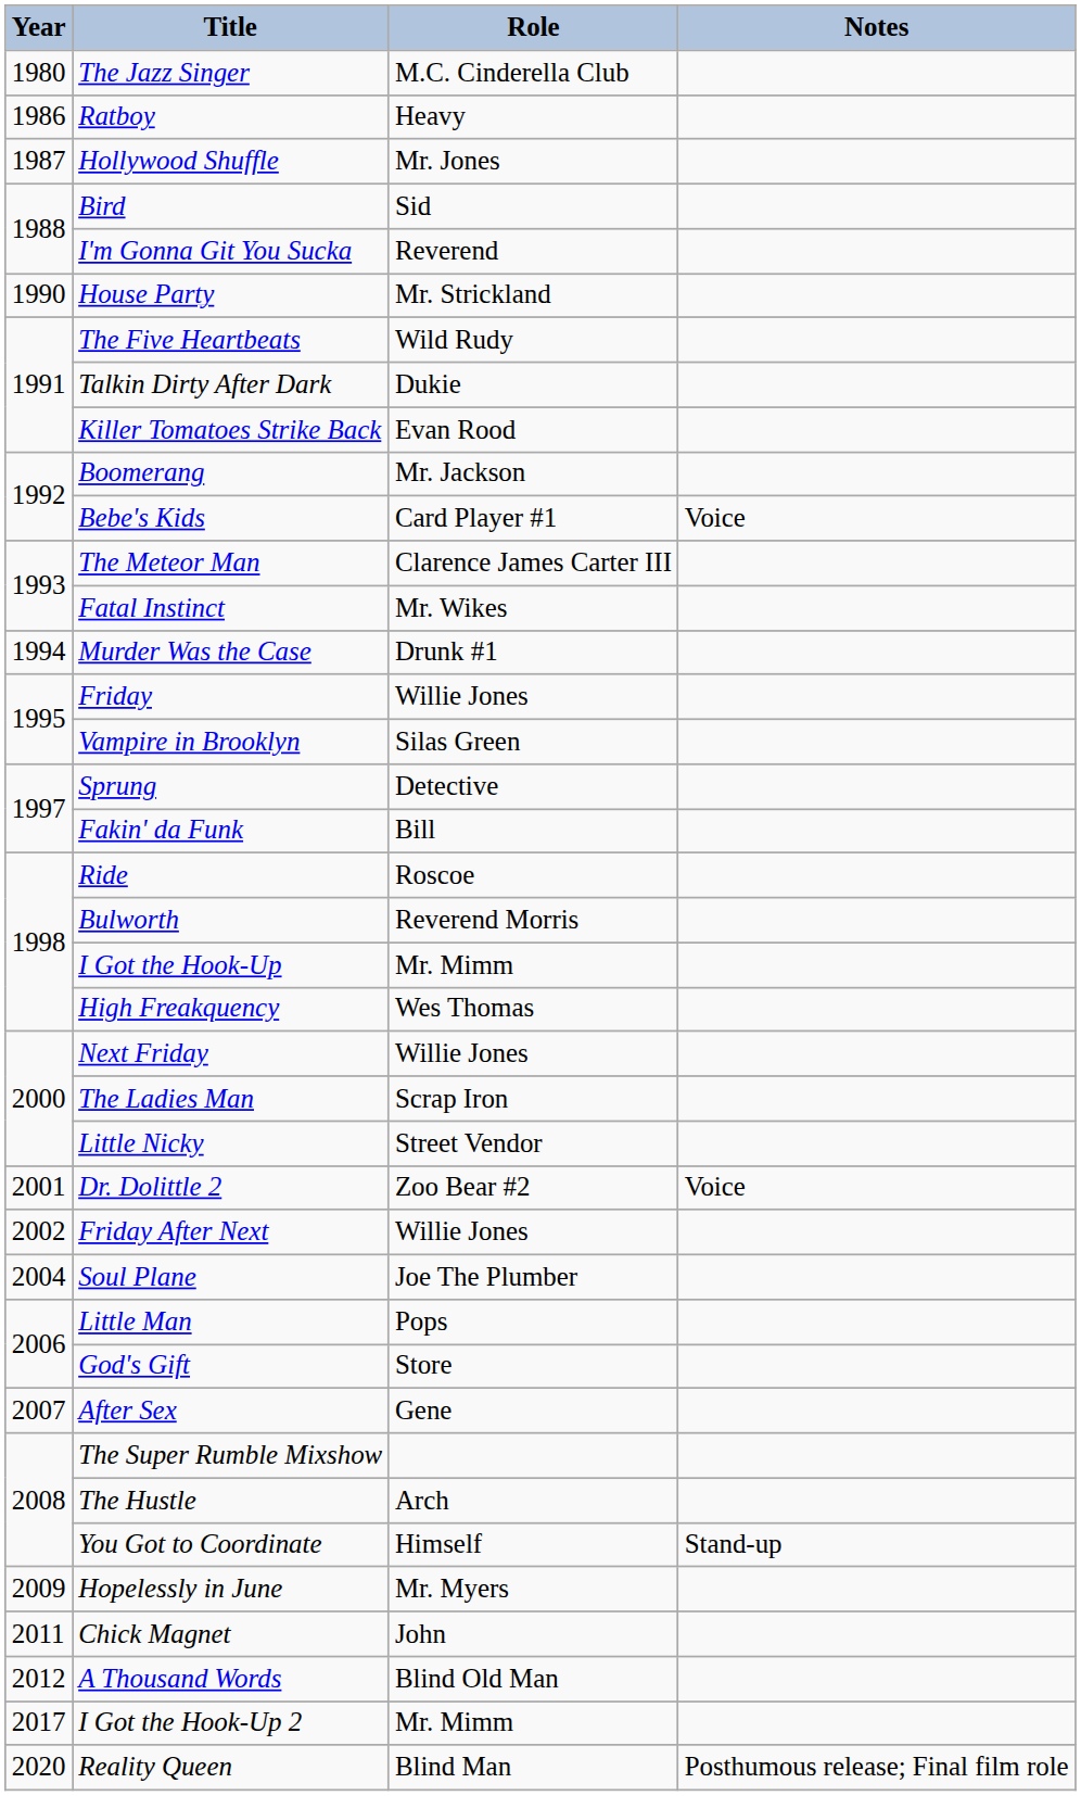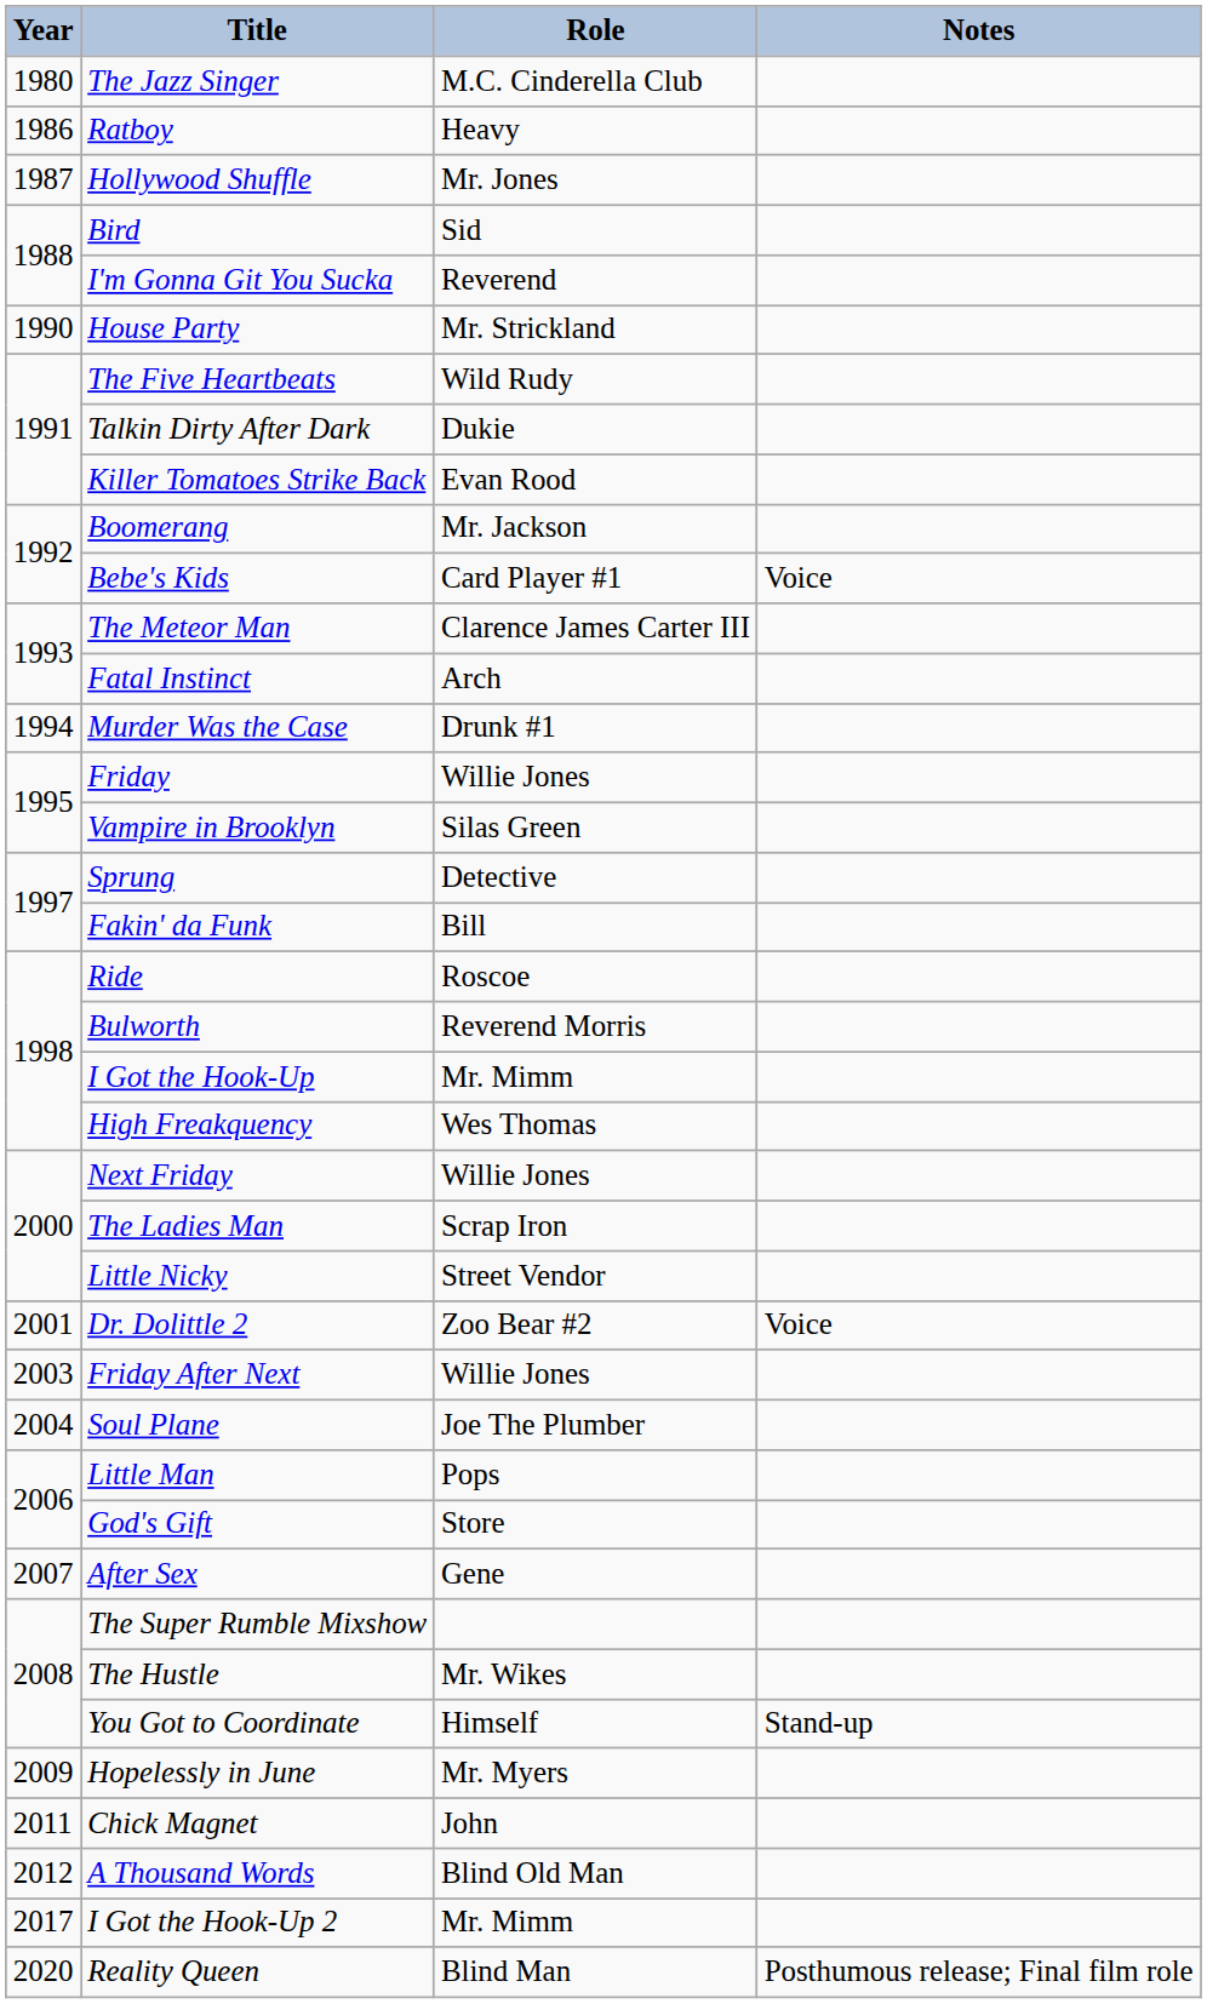Fatal Instinct | Role: Mr. Wikes -> Arch
Friday After Next | Year: 2002 -> 2003
The Hustle | Role: Arch -> Mr. Wikes
